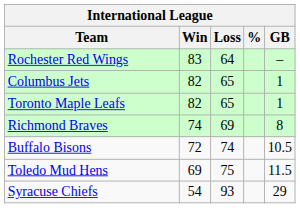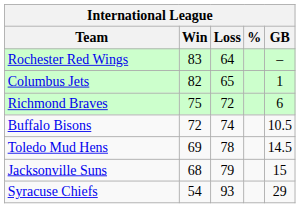- row: Toronto Maple Leafs | 82 | 65 | 1
Richmond Braves | Win: 74 -> 75
Richmond Braves | Loss: 69 -> 72
Richmond Braves | GB: 8 -> 6
Toledo Mud Hens | Loss: 75 -> 78
Toledo Mud Hens | GB: 11.5 -> 14.5
+ row: Jacksonville Suns | 68 | 79 | 15
